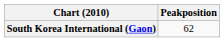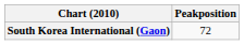South Korea International (Gaon) | Peakposition: 62 -> 72
